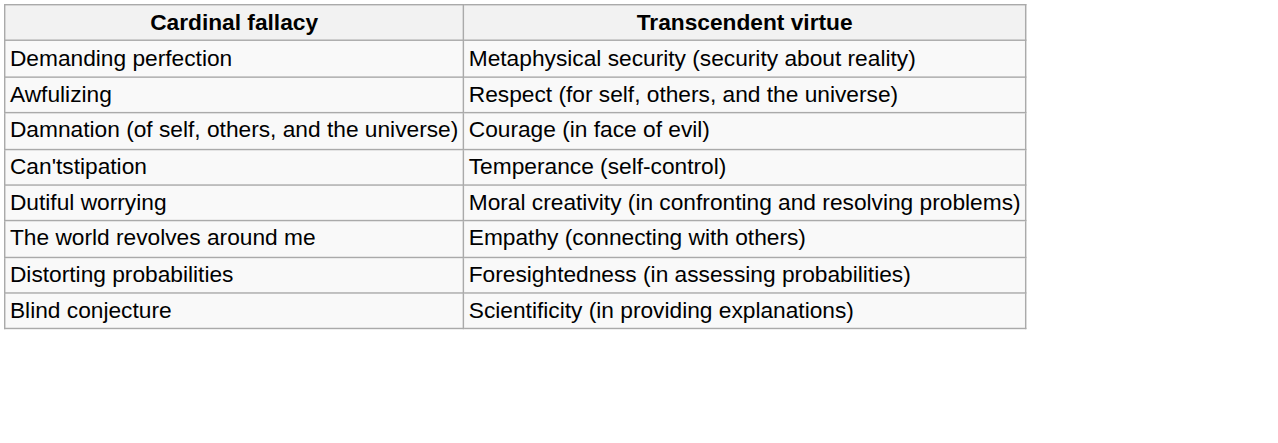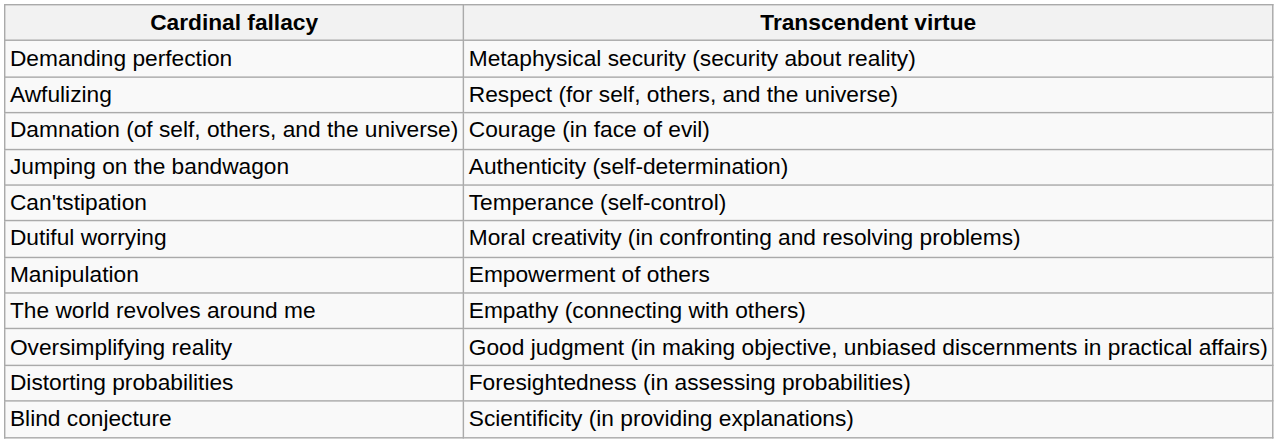+ row: Jumping on the bandwagon | Authenticity (self-determination)
+ row: Manipulation | Empowerment of others
+ row: Oversimplifying reality | Good judgment (in making objective, unbiased discernments in practical affairs)
